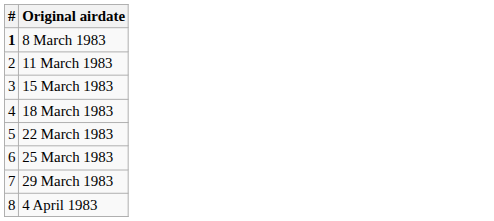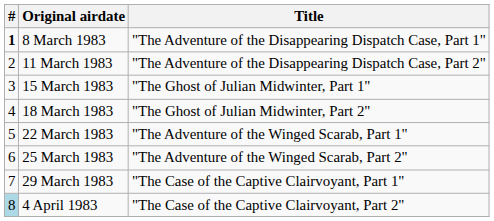+ column: Title | "The Adventure of the Disappearing Dispatch Case, Part 1" | "The Adventure of the Disappearing Dispatch Case, Part 2" | "The Ghost of Julian Midwinter, Part 1" | "The Ghost of Julian Midwinter, Part 2" | "The Adventure of the Winged Scarab, Part 1" | "The Adventure of the Winged Scarab, Part 2" | "The Case of the Captive Clairvoyant, Part 1" | "The Case of the Captive Clairvoyant, Part 2"
4 April 1983 | #: no background -> lightblue background
